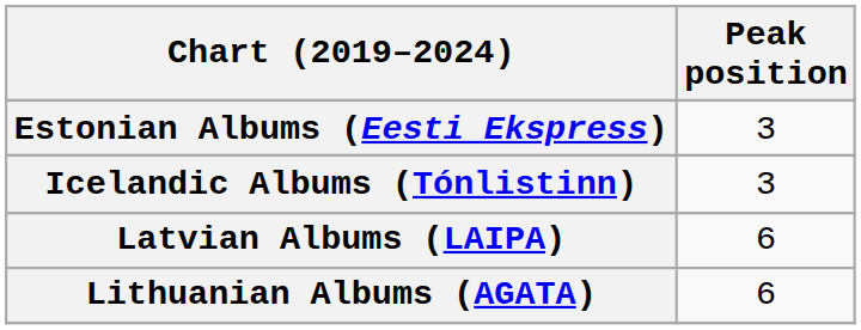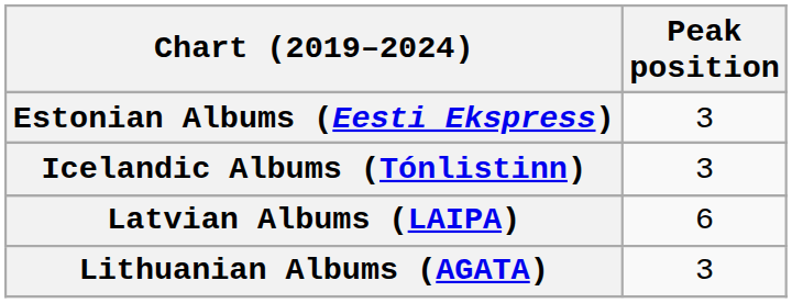Lithuanian Albums (AGATA) | Peak position: 6 -> 3
